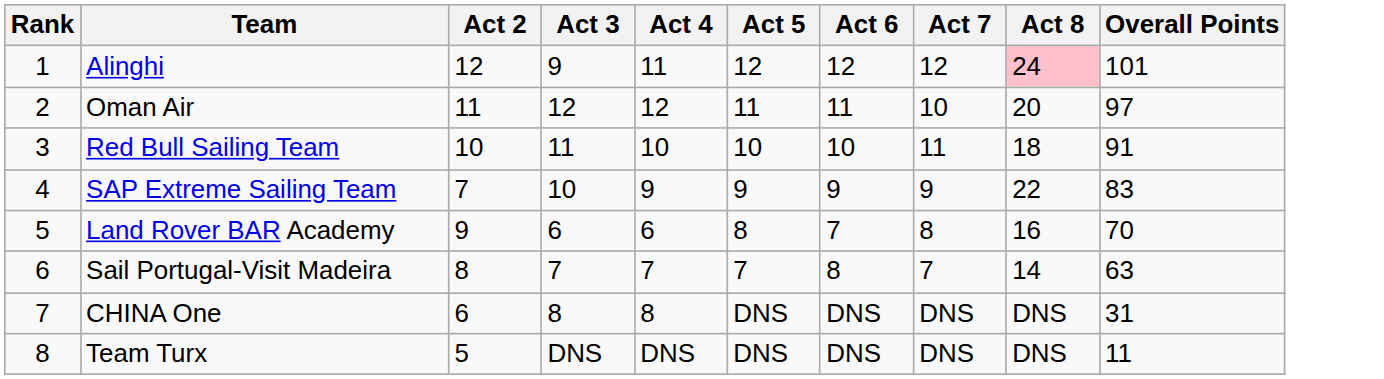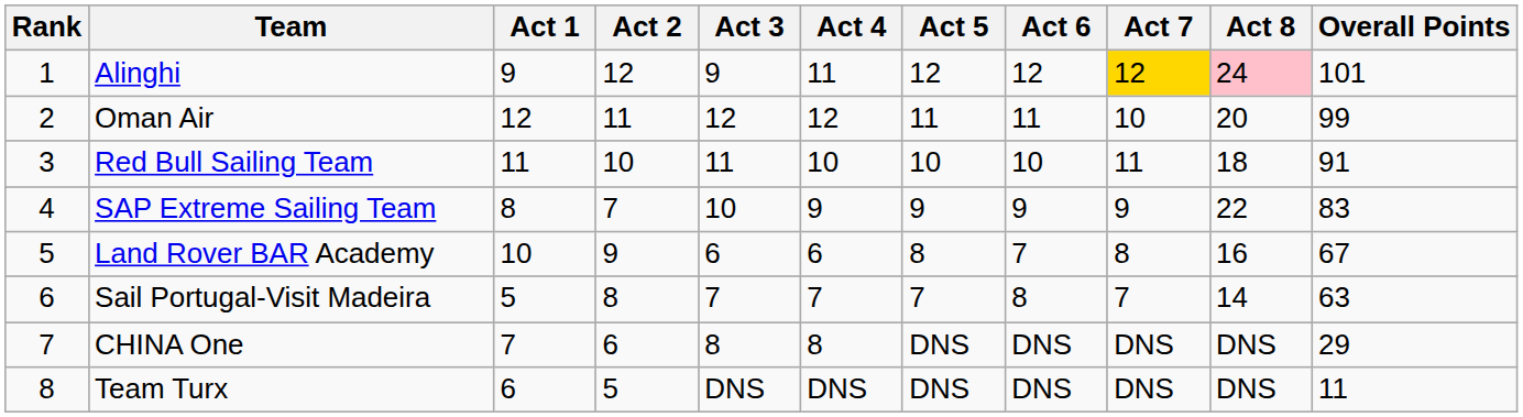+ column: Act 1 | 9 | 12 | 11 | 8 | 10 | 5 | 7 | 6
Alinghi | Act 7: no background -> gold background
Oman Air | Overall Points: 97 -> 99
Land Rover BAR Academy | Overall Points: 70 -> 67
CHINA One | Overall Points: 31 -> 29
